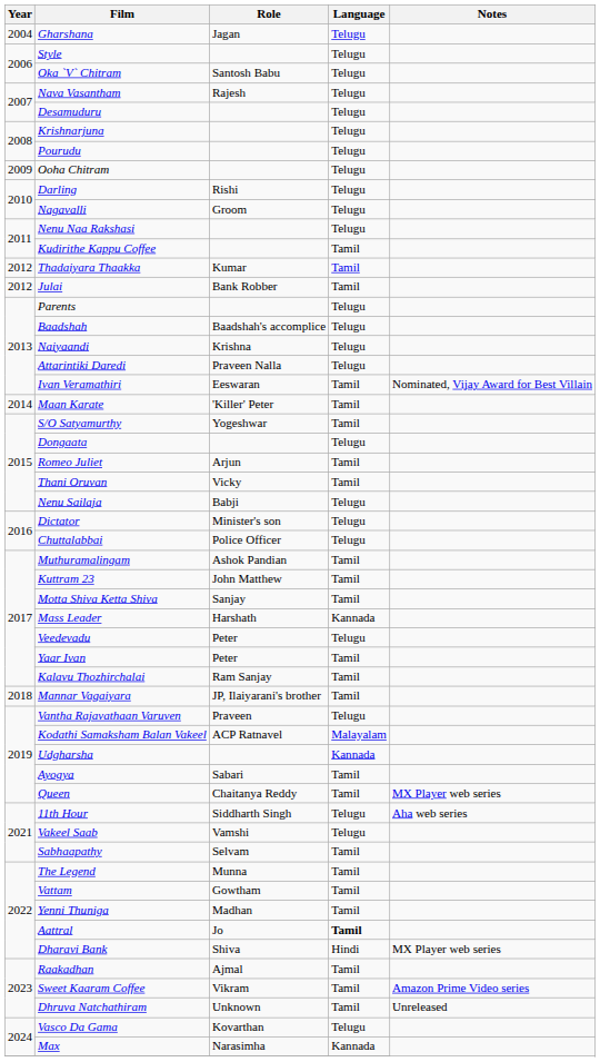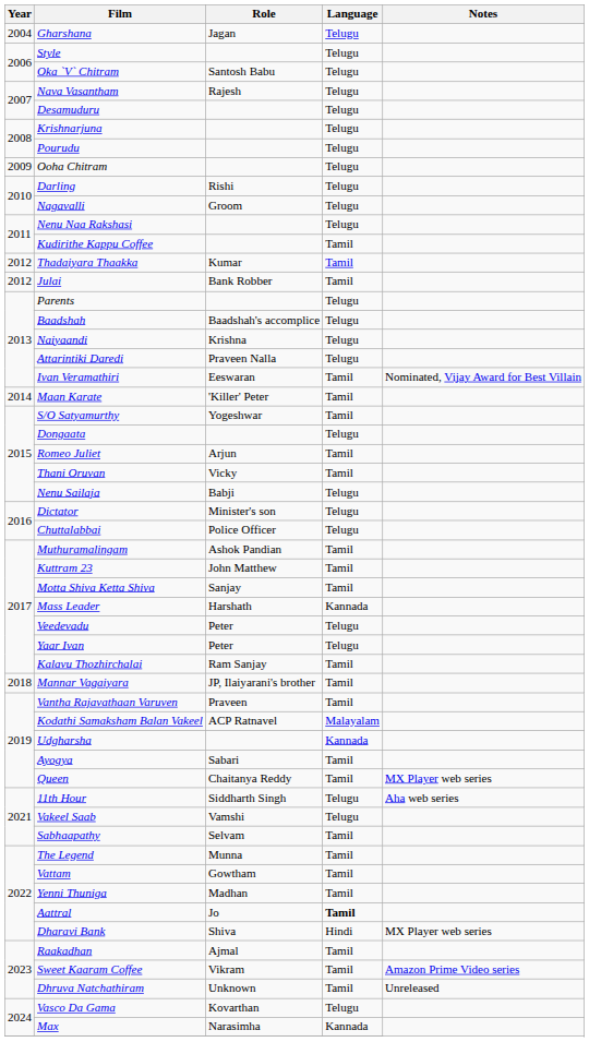Yaar Ivan | Language: Tamil -> Telugu
Vantha Rajavathaan Varuven | Language: Telugu -> Tamil
